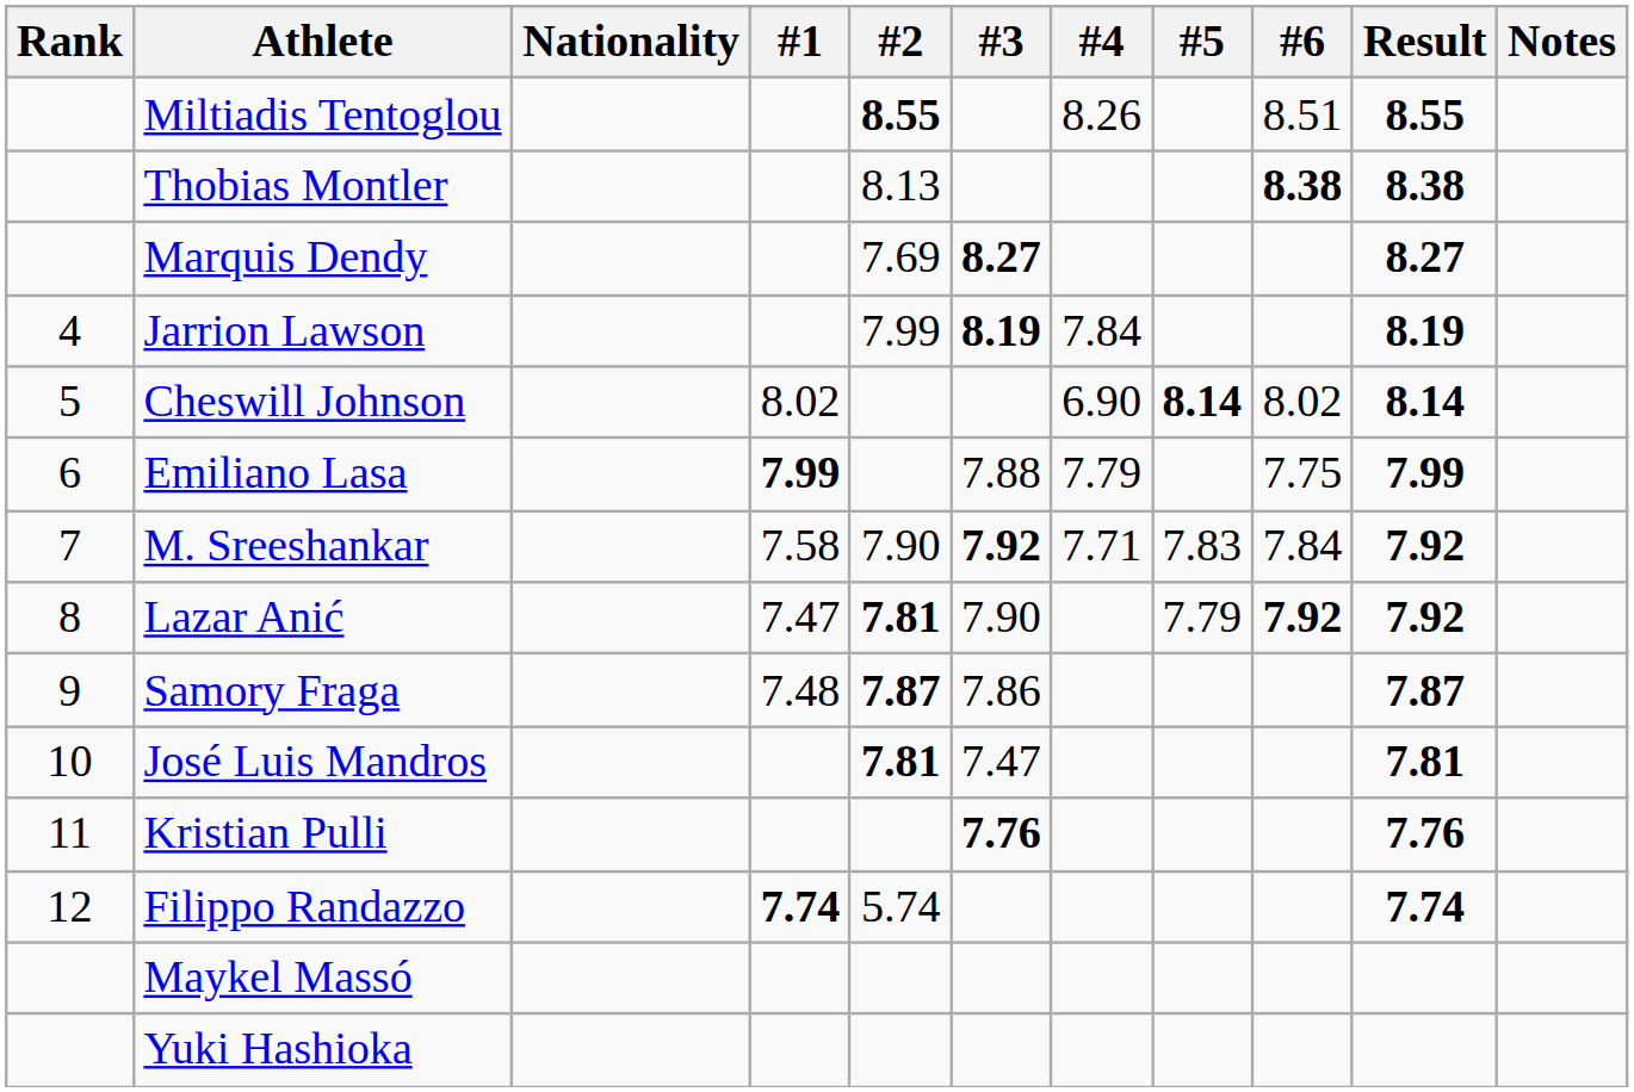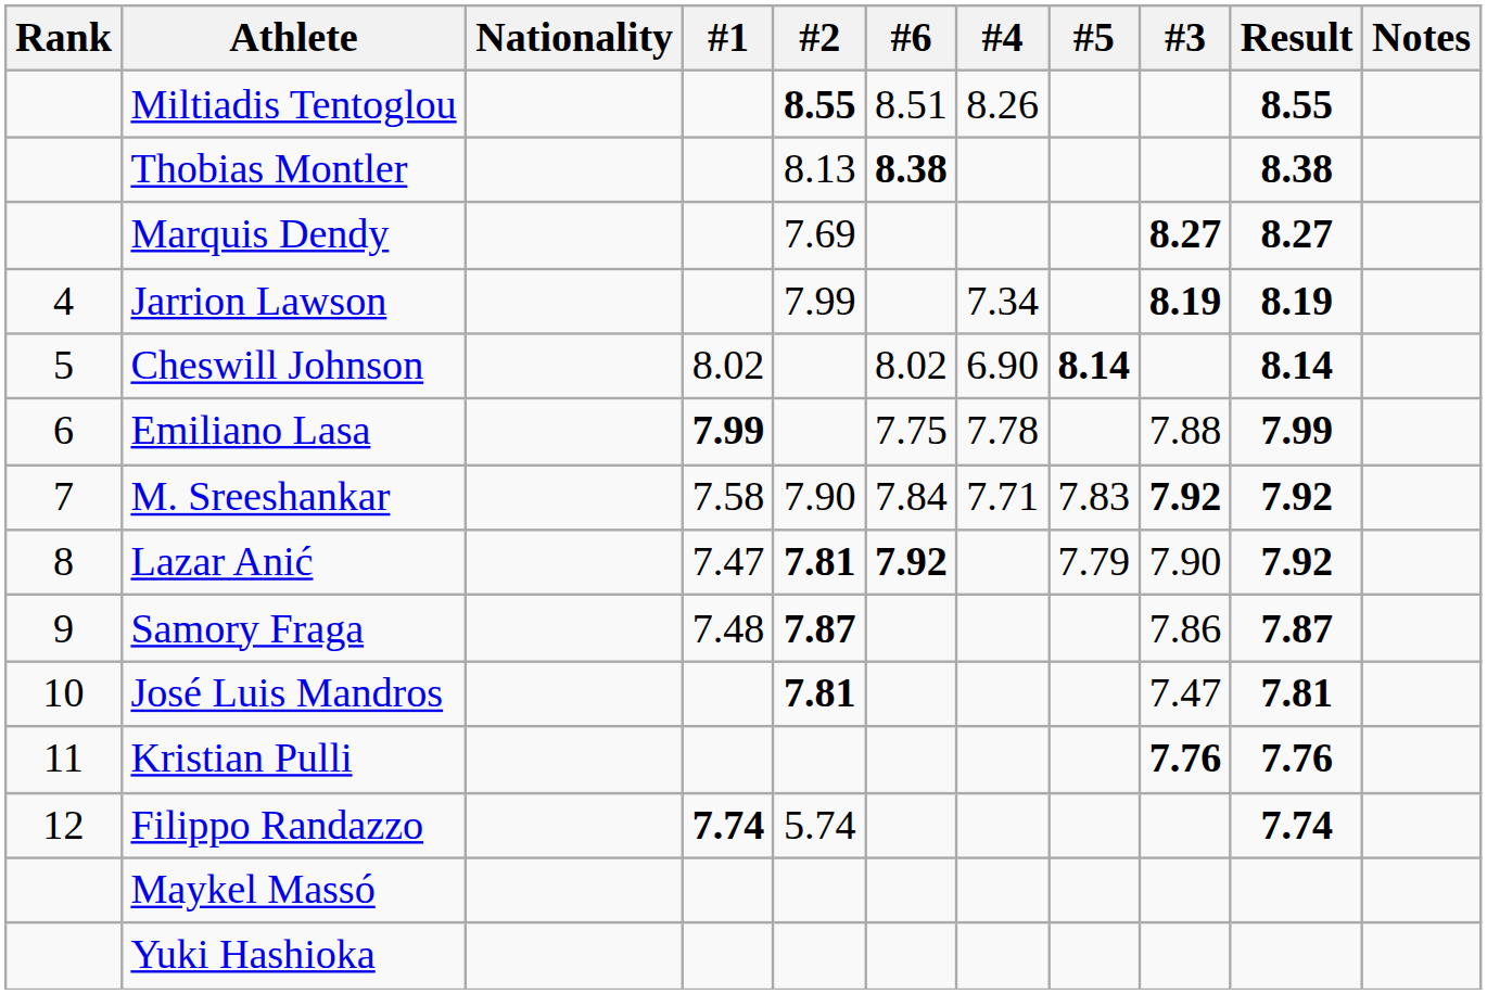columns swapped: #3 <-> #6
Jarrion Lawson | #4: 7.84 -> 7.34
Emiliano Lasa | #4: 7.79 -> 7.78
